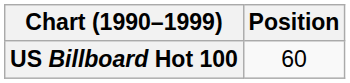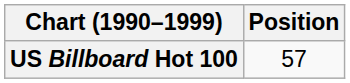US Billboard Hot 100 | Position: 60 -> 57
